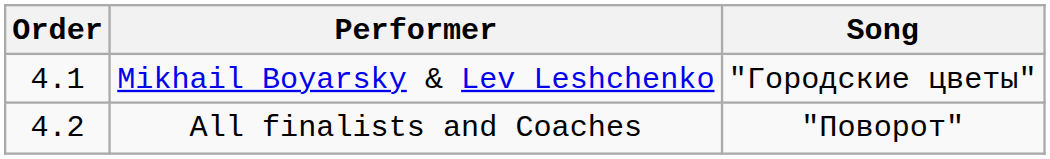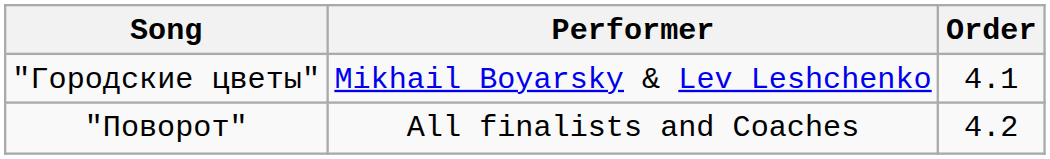columns swapped: Order <-> Song
